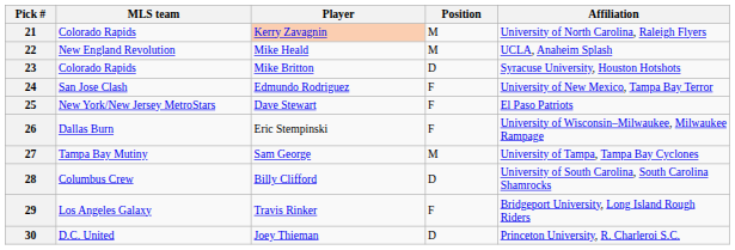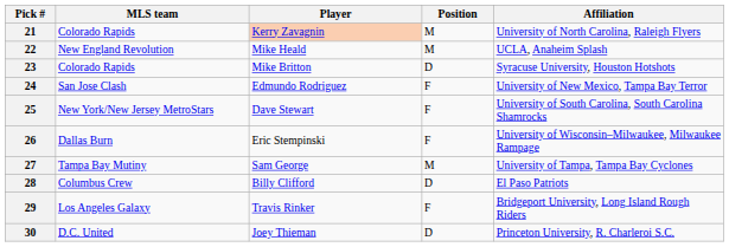25 | Affiliation: El Paso Patriots -> University of South Carolina, South Carolina Shamrocks
28 | Affiliation: University of South Carolina, South Carolina Shamrocks -> El Paso Patriots
